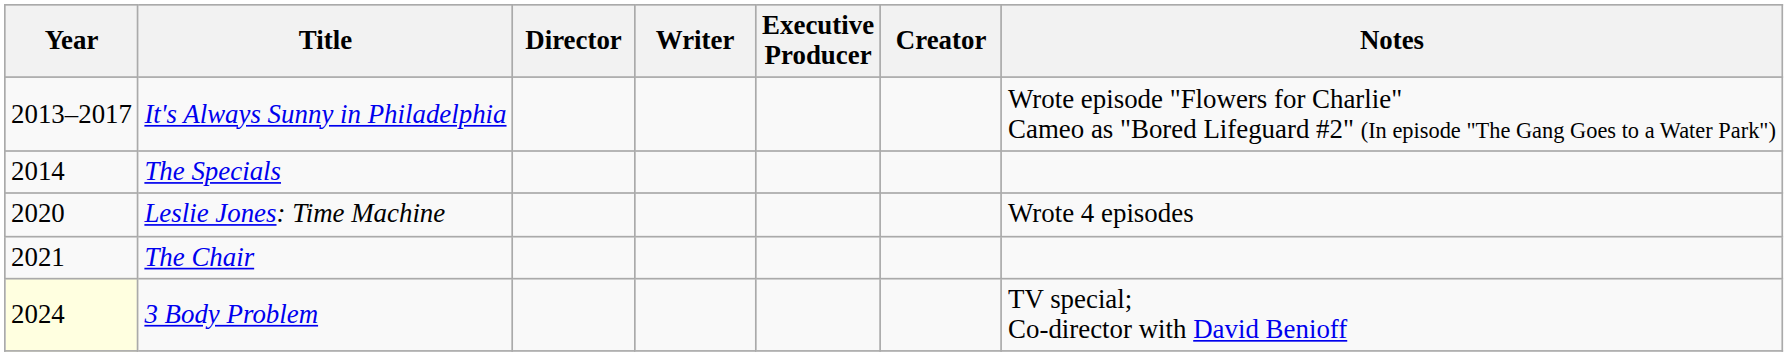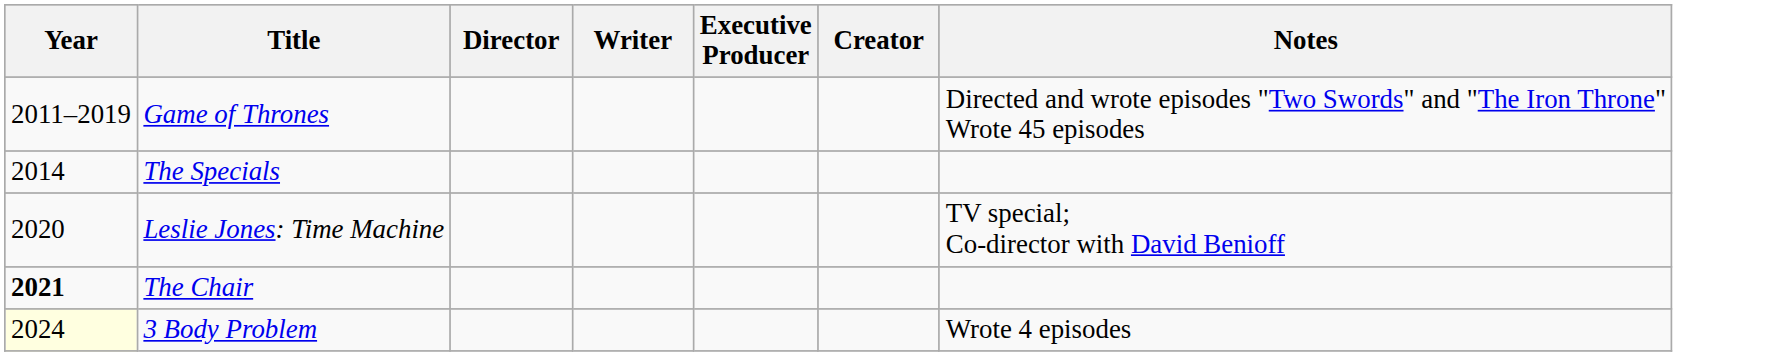+ row: 2011–2019 | Game of Thrones | Directed and wrote episodes "Two Swords" and "The Iron Throne" Wrote 45 episodes
- row: 2013–2017 | It's Always Sunny in Philadelphia | Wrote episode "Flowers for Charlie" Cameo as "Bored Lifeguard #2" (In episode "The Gang Goes to a Water Park")
Leslie Jones: Time Machine | Notes: Wrote 4 episodes -> TV special; Co-director with David Benioff
The Chair | Year: normal -> bold
3 Body Problem | Notes: TV special; Co-director with David Benioff -> Wrote 4 episodes
